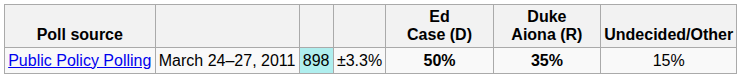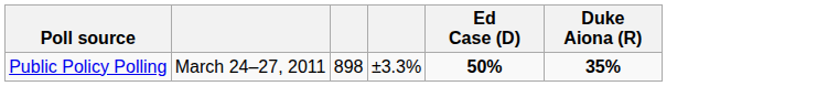- column: Undecided/Other | 15%
Public Policy Polling | column 3: paleturquoise background -> no background
